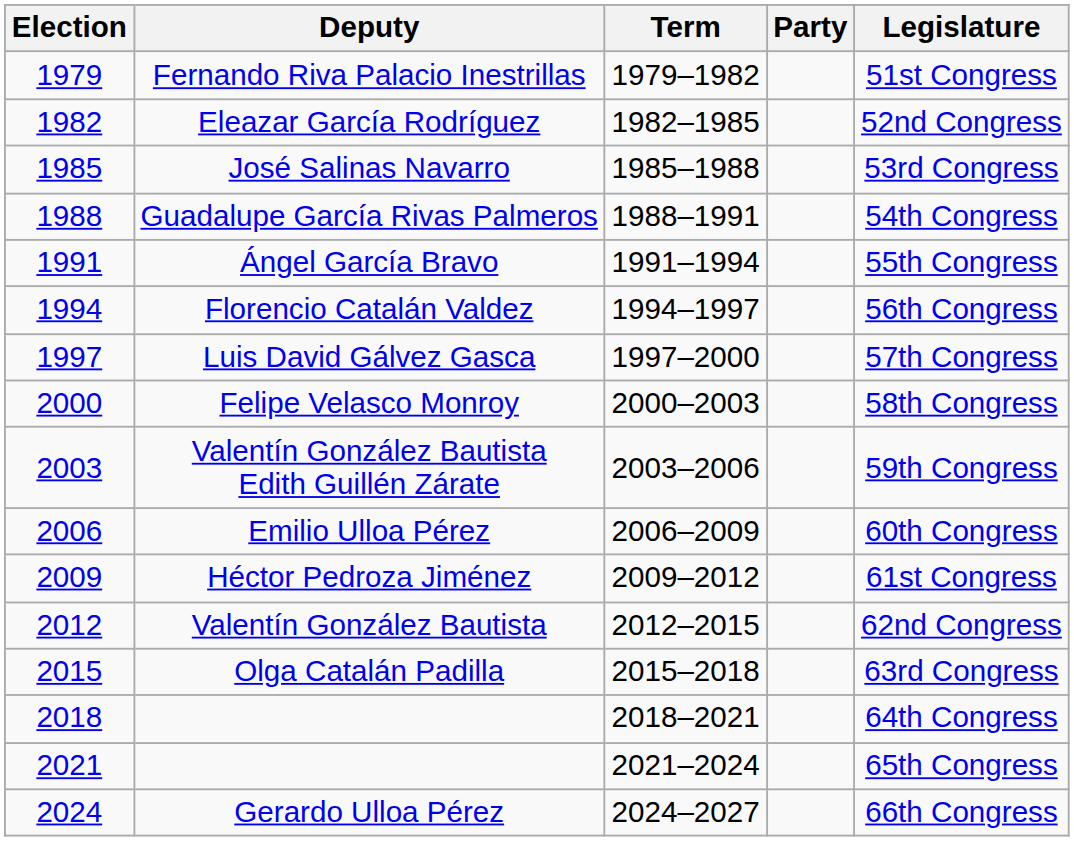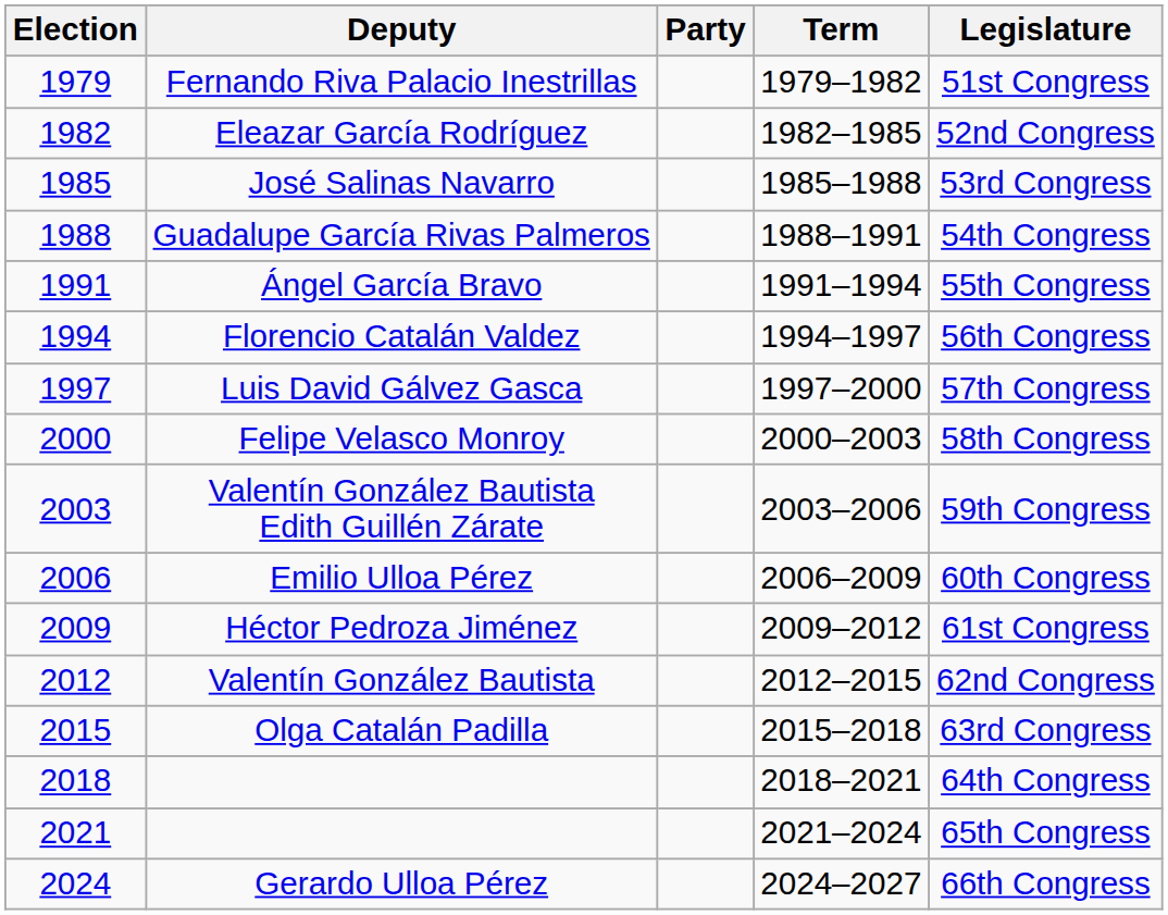columns swapped: Party <-> Term
